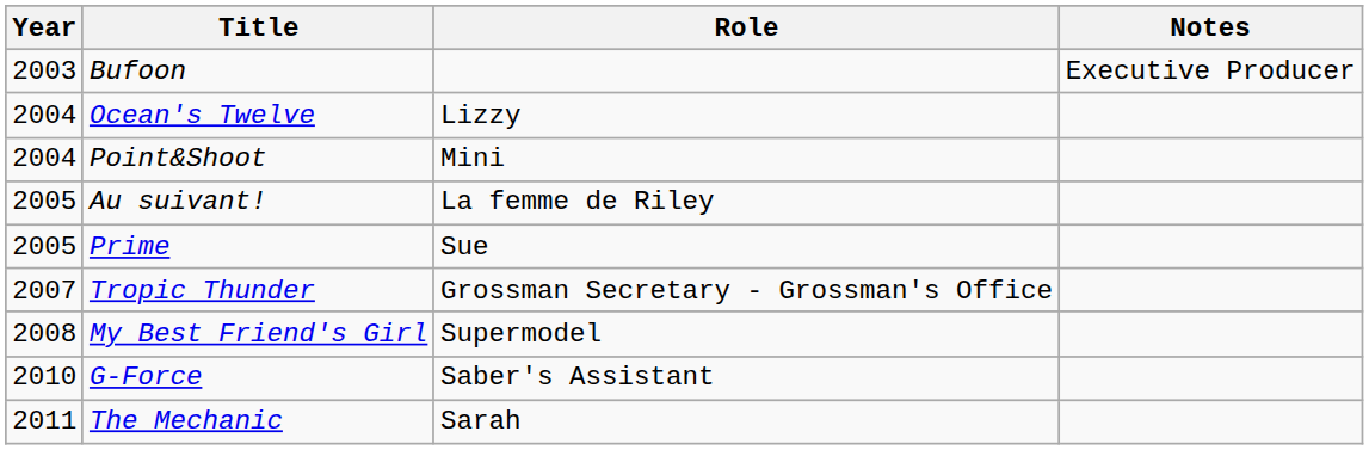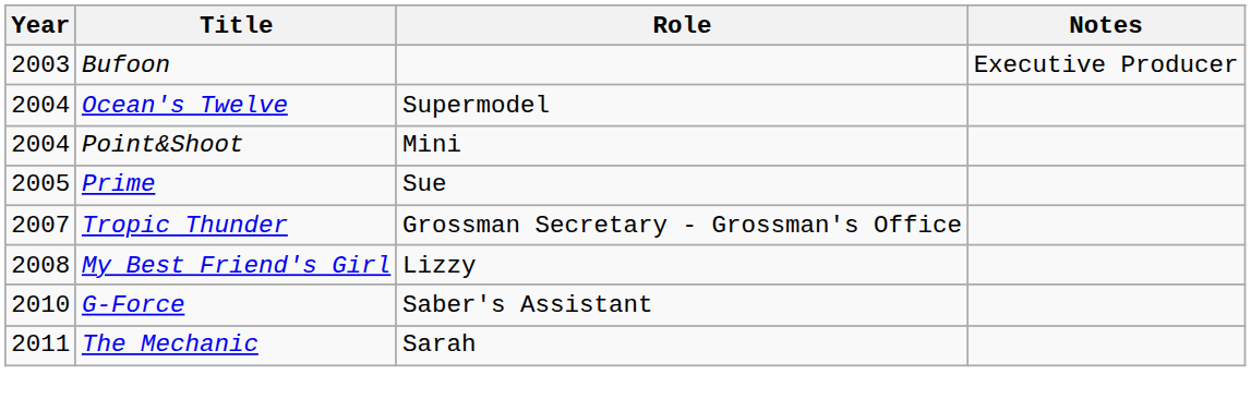Ocean's Twelve | Role: Lizzy -> Supermodel
- row: 2005 | Au suivant! | La femme de Riley
My Best Friend's Girl | Role: Supermodel -> Lizzy
